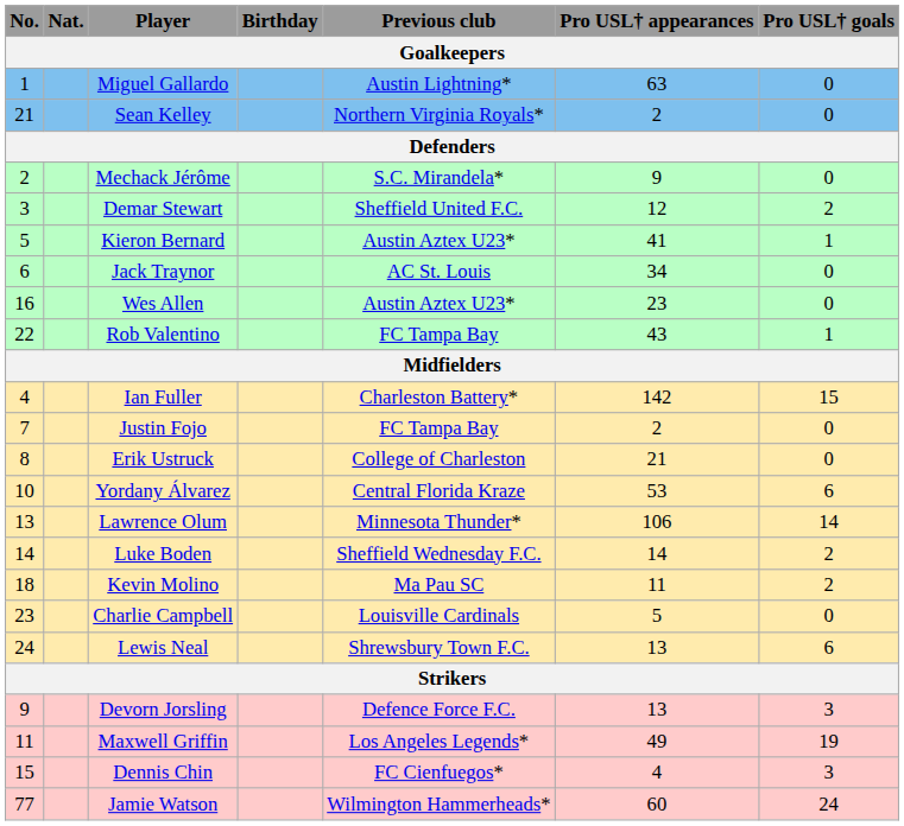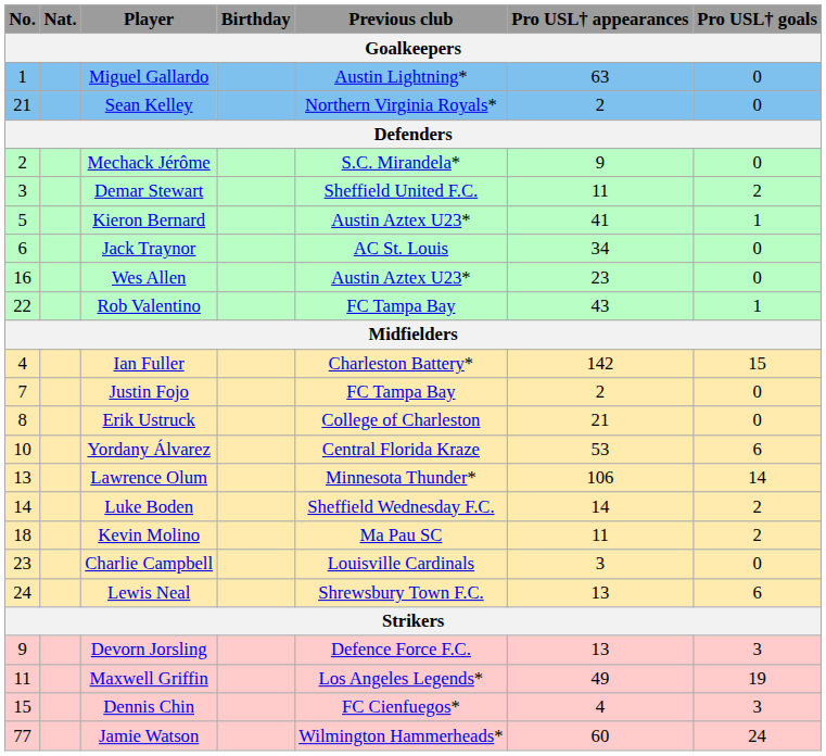Demar Stewart | Pro USL† appearances / Goalkeepers: 12 -> 11
Charlie Campbell | Pro USL† appearances / Goalkeepers: 5 -> 3
